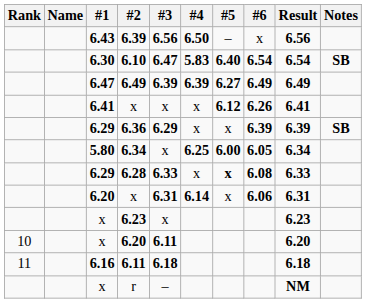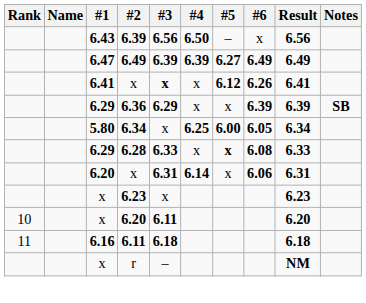- row: 6.30 | 6.10 | 6.47 | 5.83 | 6.40 | 6.54 | 6.54 | SB
6.41 / x | #3: normal -> bold
